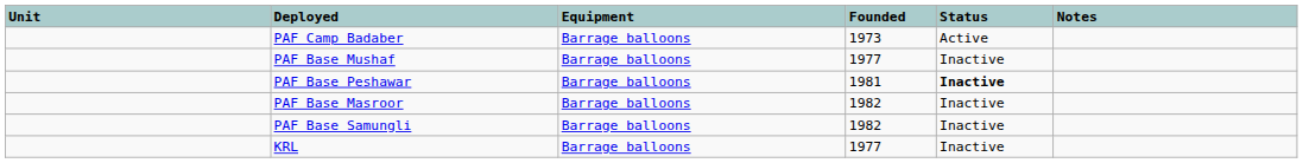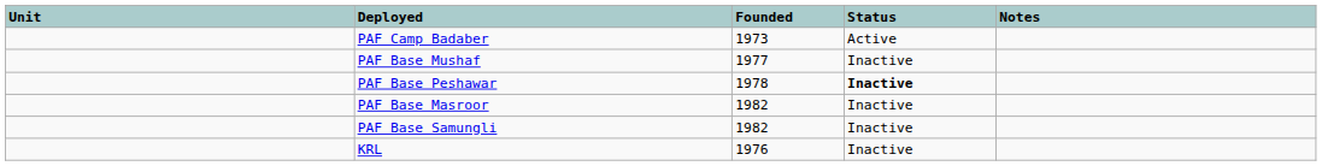- column: Equipment | Barrage balloons | Barrage balloons | Barrage balloons | Barrage balloons | Barrage balloons | Barrage balloons
PAF Base Peshawar | Founded: 1981 -> 1978
KRL | Founded: 1977 -> 1976
